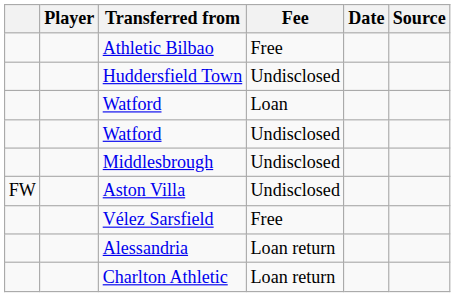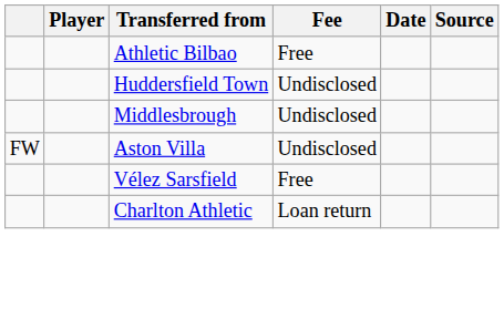- row: Watford | Loan
- row: Watford | Undisclosed
- row: Alessandria | Loan return
